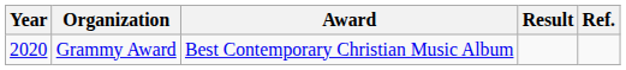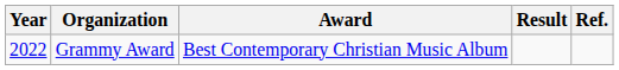Grammy Award | Year: 2020 -> 2022
